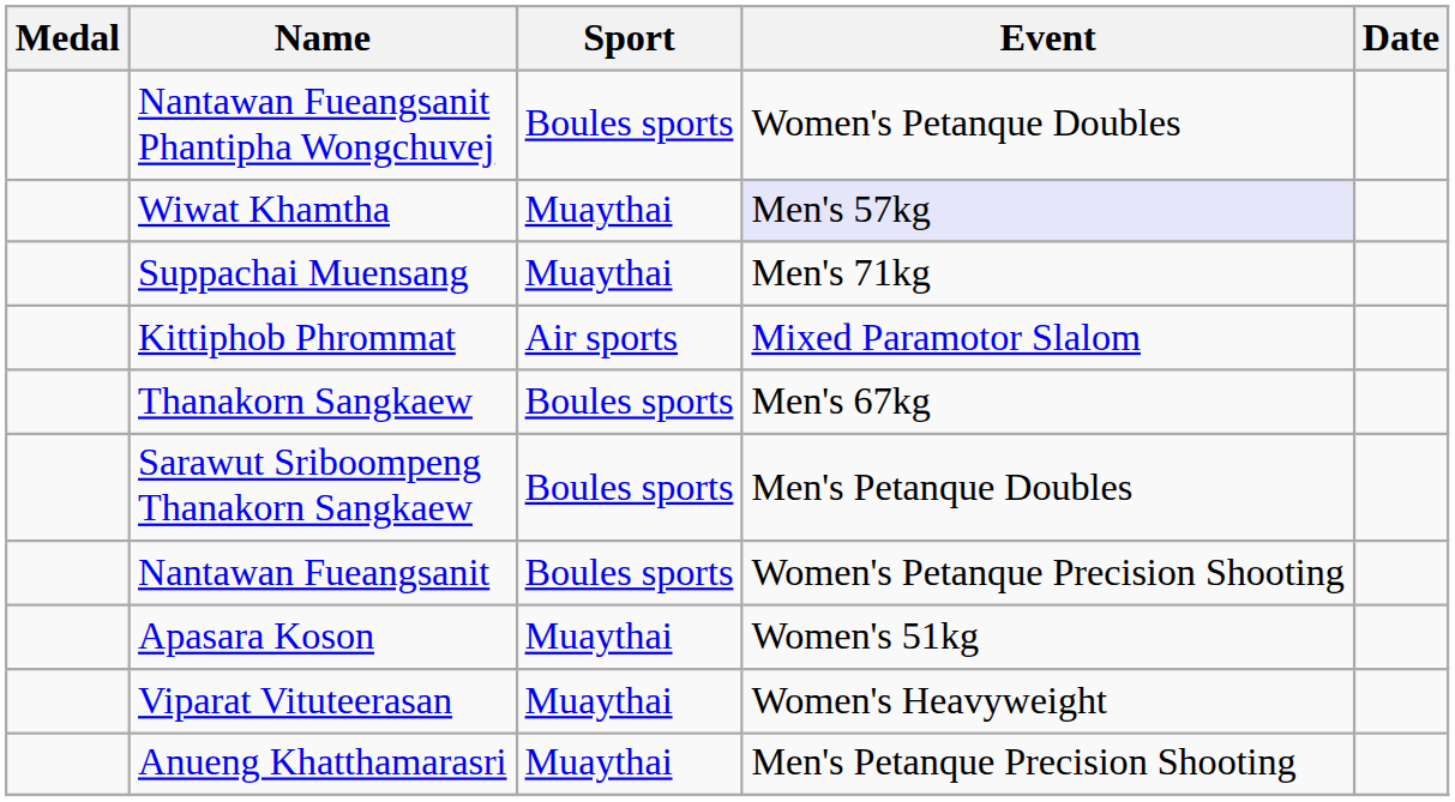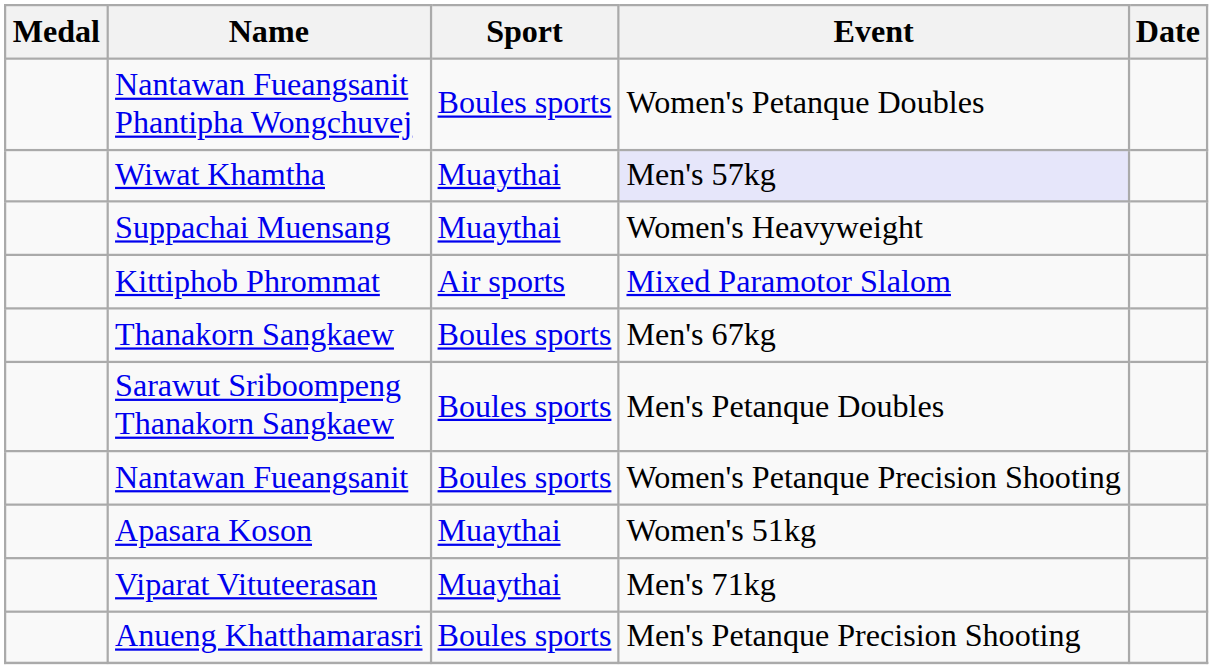Suppachai Muensang | Event: Men's 71kg -> Women's Heavyweight
Viparat Vituteerasan | Event: Women's Heavyweight -> Men's 71kg
Anueng Khatthamarasri | Sport: Muaythai -> Boules sports
